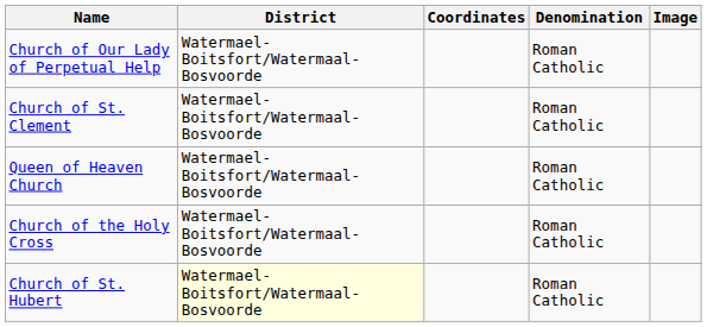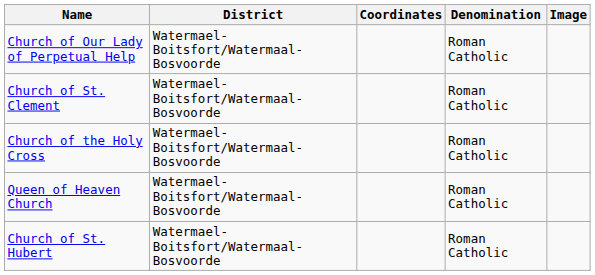rows swapped: Church of the Holy Cross <-> Queen of Heaven Church
Church of St. Hubert | District: lightyellow background -> no background
